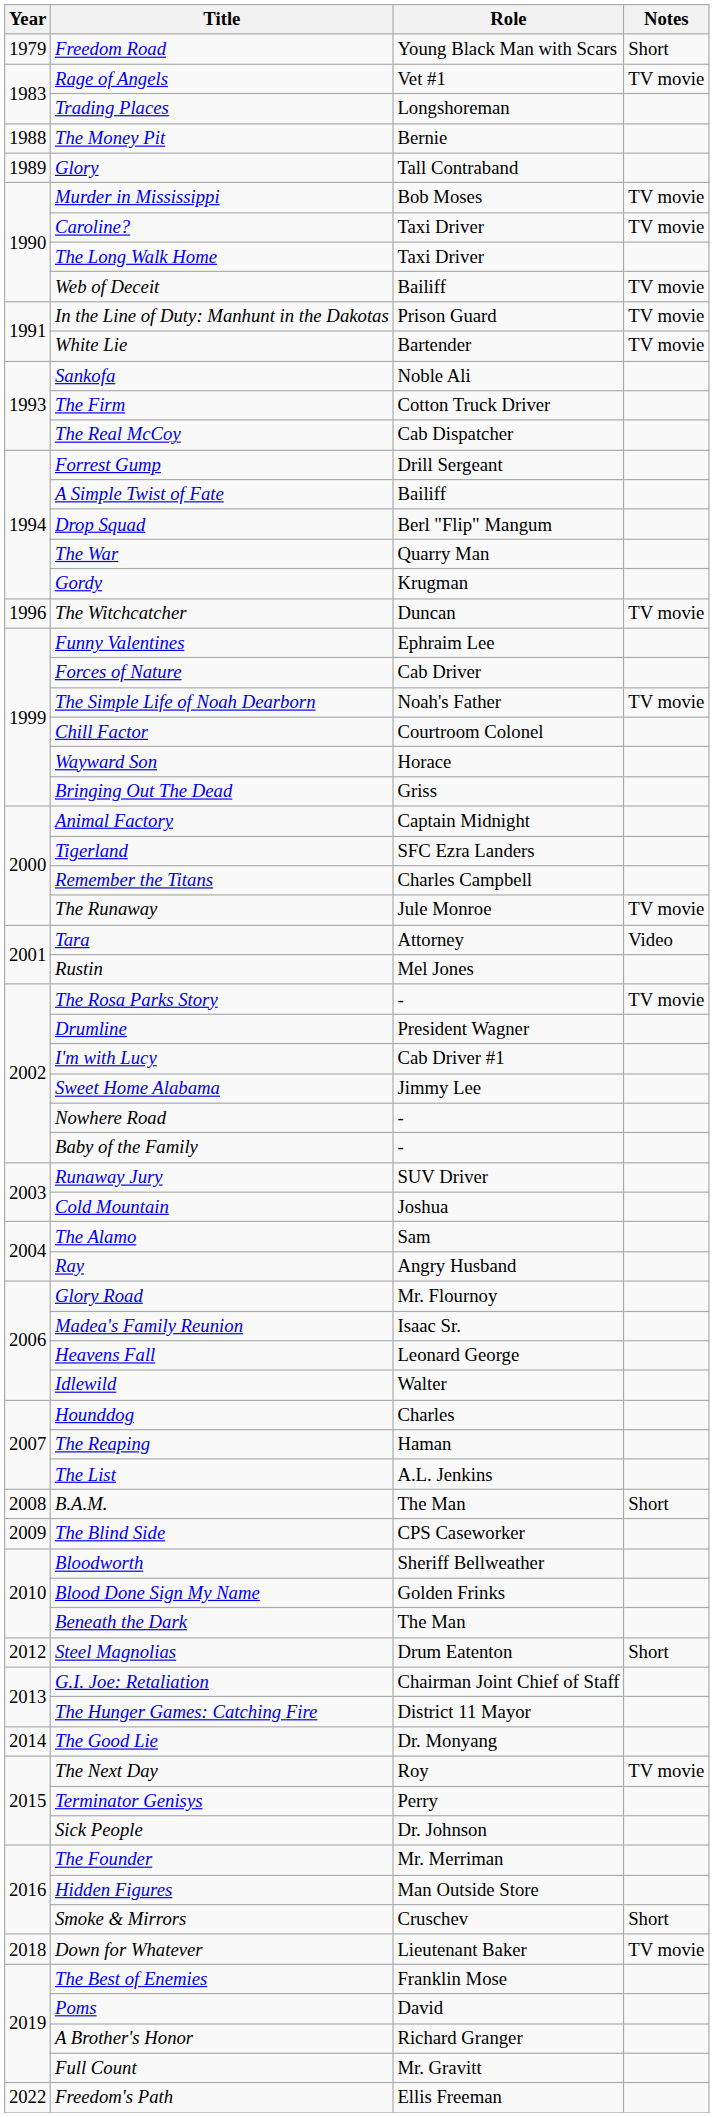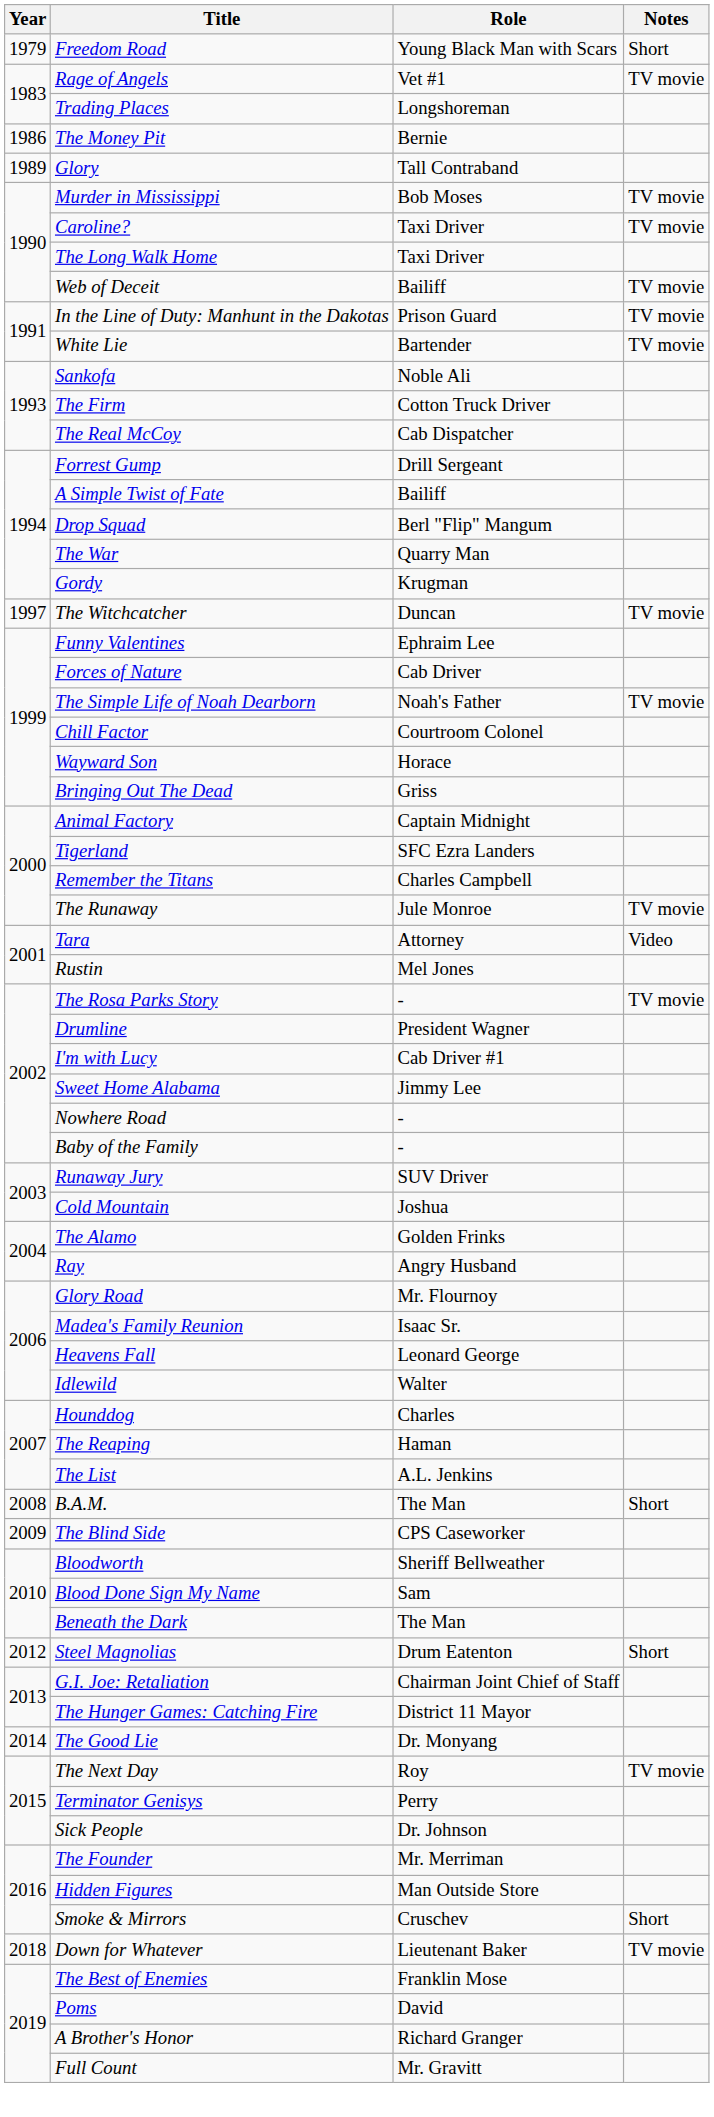The Money Pit | Year: 1988 -> 1986
The Witchcatcher | Year: 1996 -> 1997
The Alamo | Role: Sam -> Golden Frinks
Blood Done Sign My Name | Role: Golden Frinks -> Sam
- row: 2022 | Freedom's Path | Ellis Freeman
